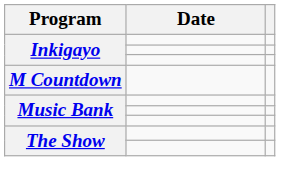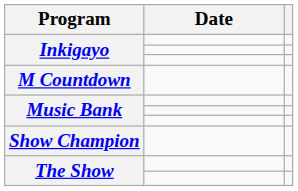+ row: Show Champion
